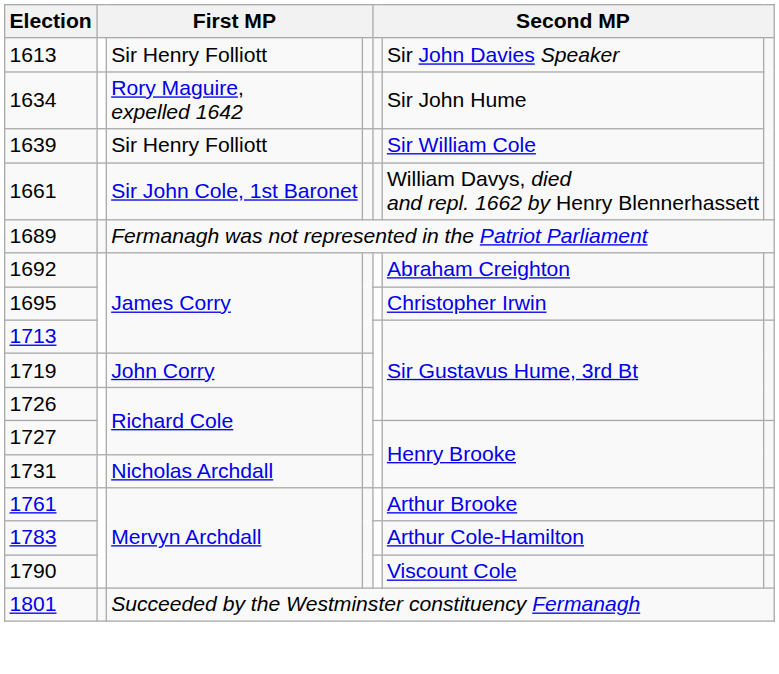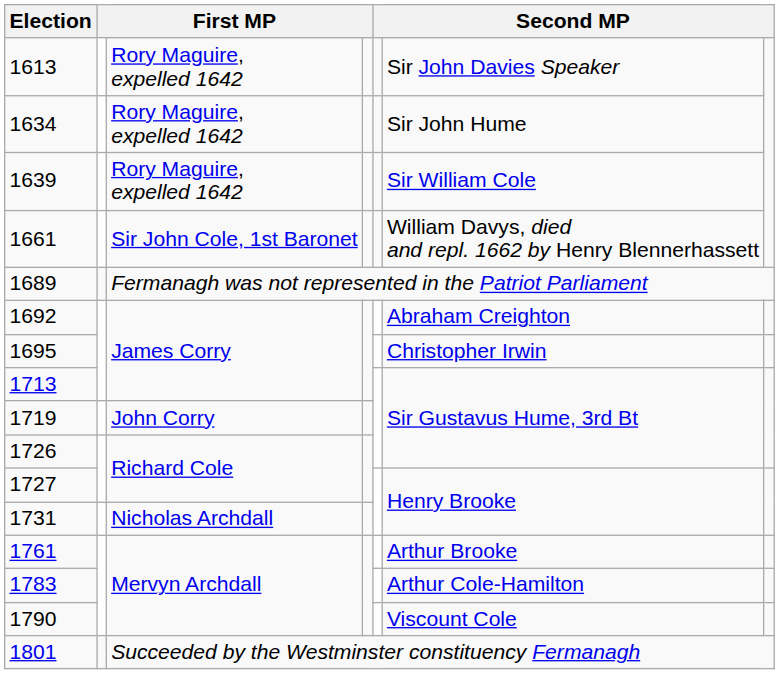1613 | column 3: Sir Henry Folliott -> Rory Maguire, expelled 1642
1639 | column 3: Sir Henry Folliott -> Rory Maguire, expelled 1642
